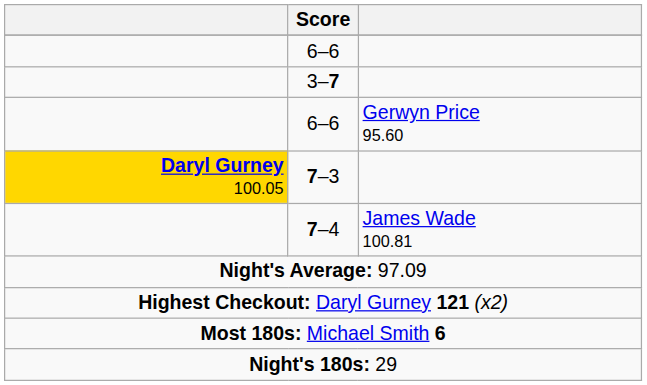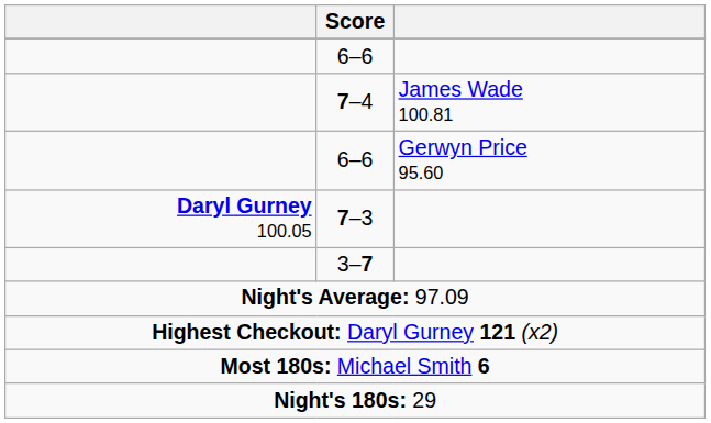rows swapped: 7–4 <-> 3–7
7–3 | column 1: gold background -> no background
